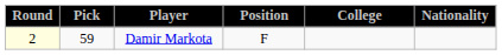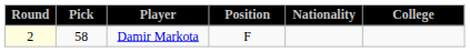columns swapped: Nationality <-> College
Damir Markota | Pick: 59 -> 58
